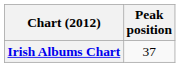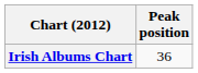Irish Albums Chart | Peak position: 37 -> 36
